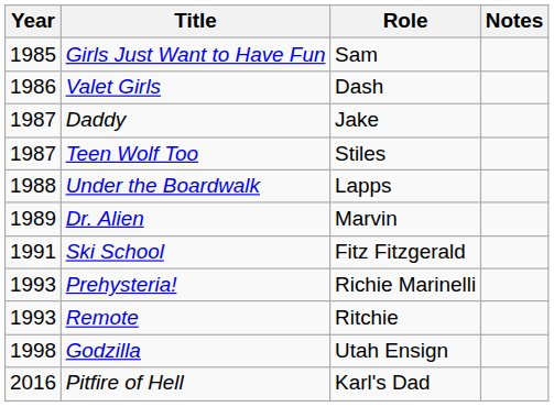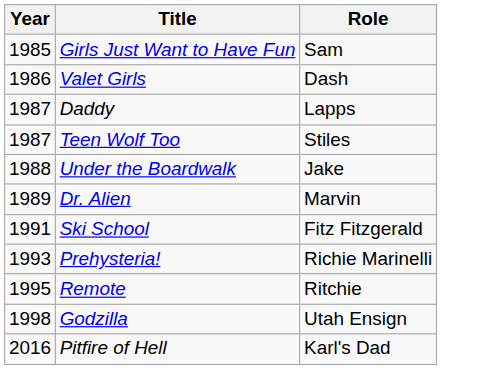- column: Notes
Daddy | Role: Jake -> Lapps
Under the Boardwalk | Role: Lapps -> Jake
Remote | Year: 1993 -> 1995
